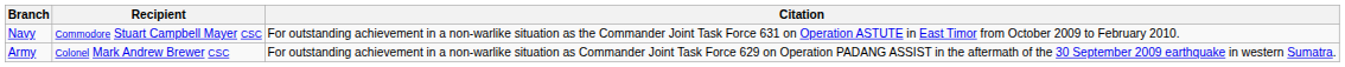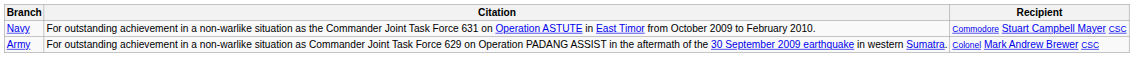columns swapped: Recipient <-> Citation
